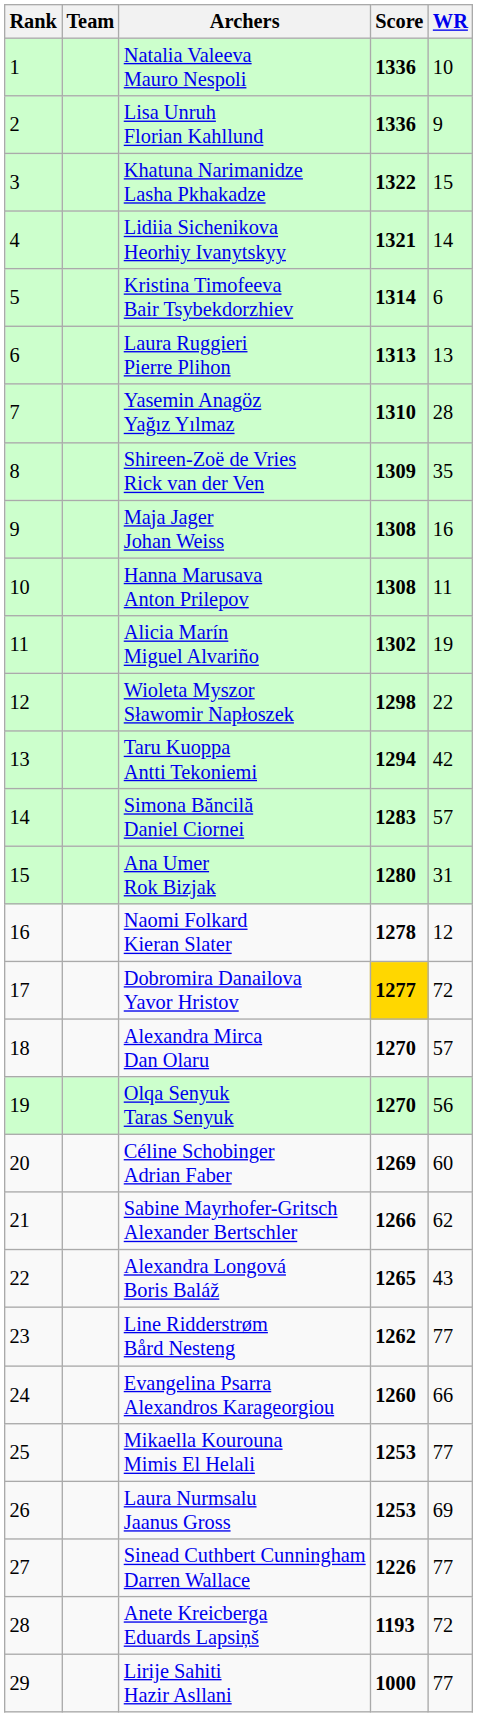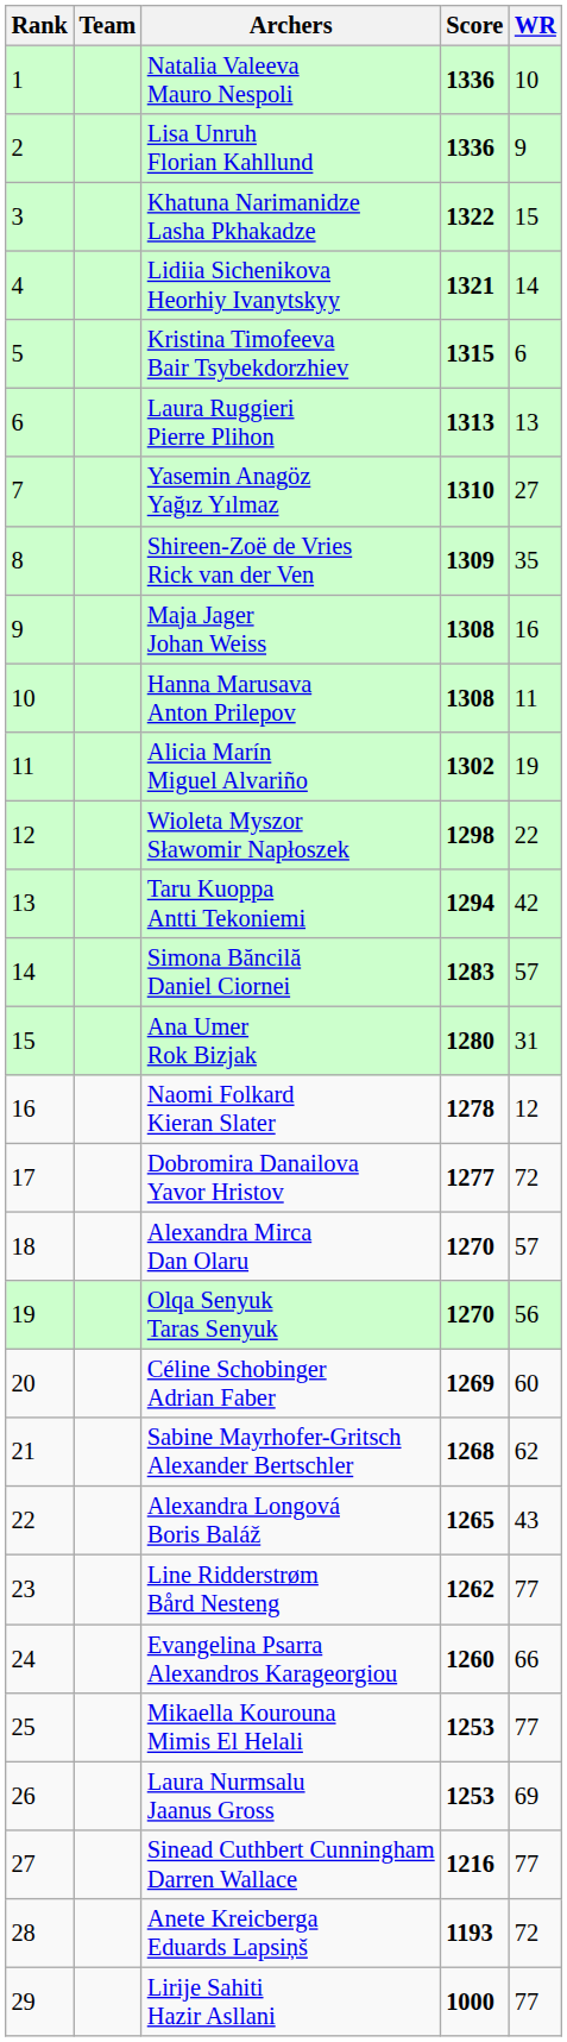Kristina Timofeeva Bair Tsybekdorzhiev | Score: 1314 -> 1315
Yasemin Anagöz Yağız Yılmaz | WR: 28 -> 27
Dobromira Danailova Yavor Hristov | Score: gold background -> no background
Sabine Mayrhofer-Gritsch Alexander Bertschler | Score: 1266 -> 1268
Sinead Cuthbert Cunningham Darren Wallace | Score: 1226 -> 1216
